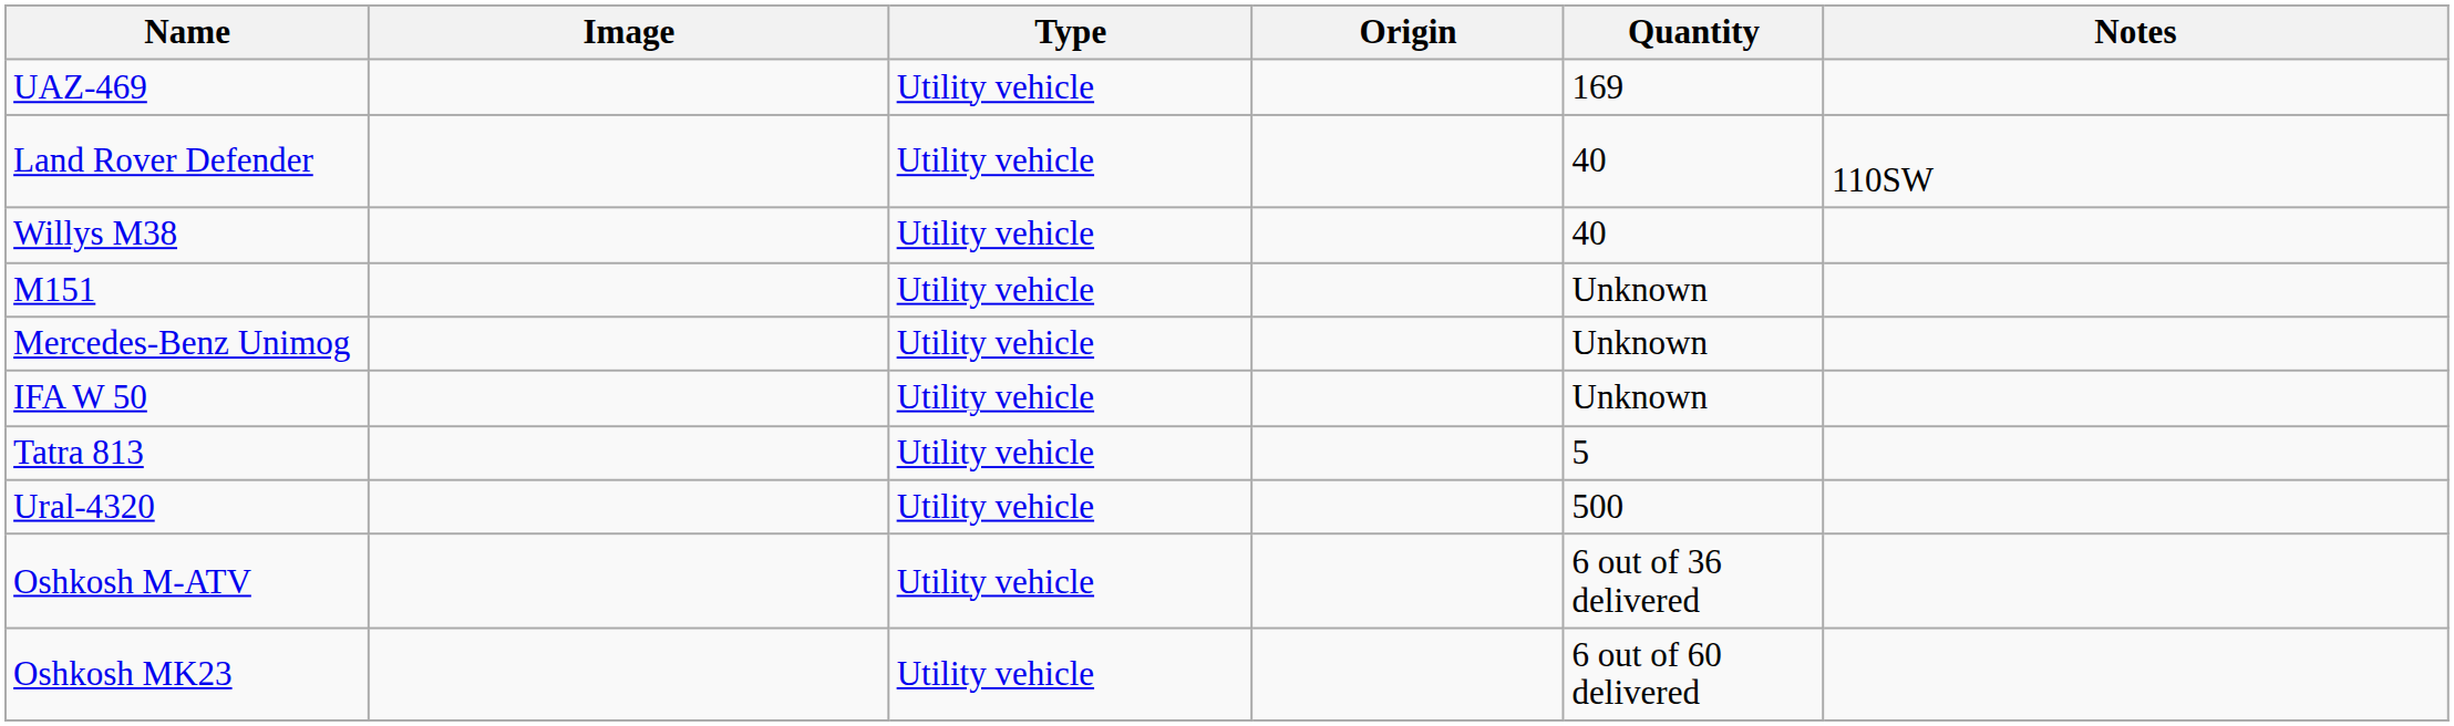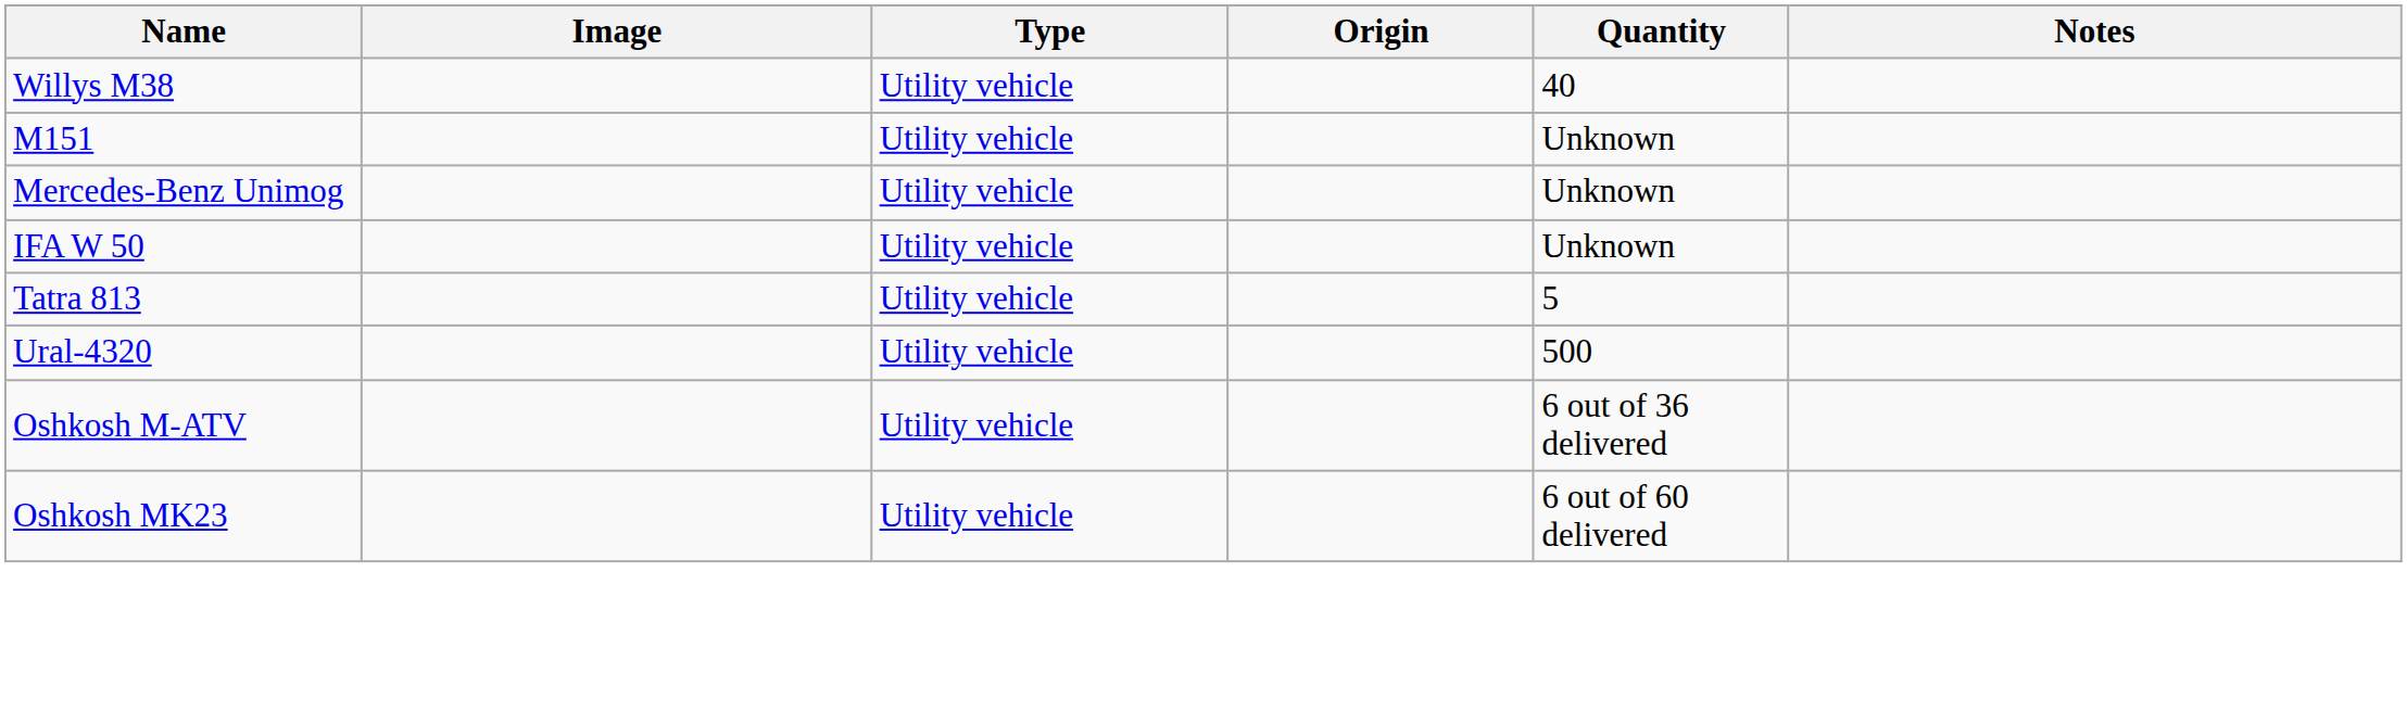- row: UAZ-469 | Utility vehicle | 169
- row: Land Rover Defender | Utility vehicle | 40 | 110SW
